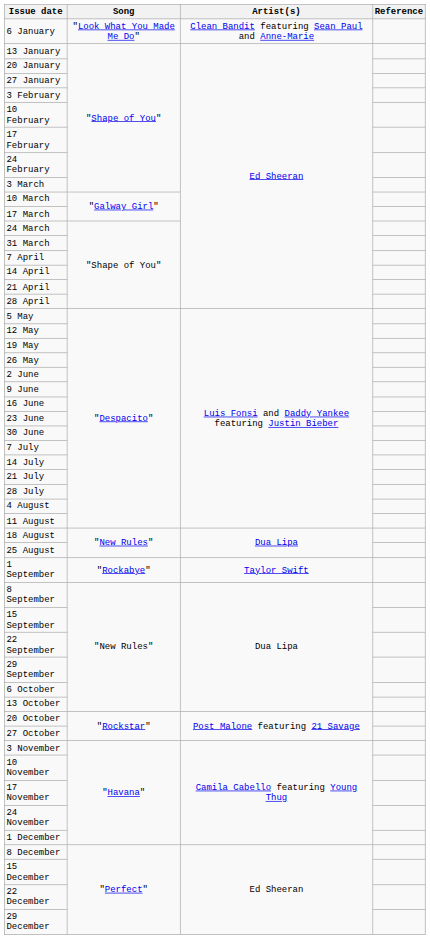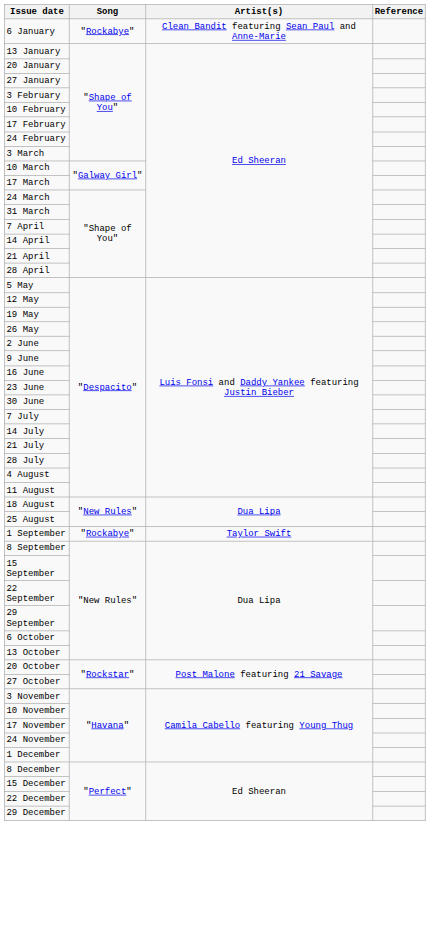6 January | Song: "Look What You Made Me Do" -> "Rockabye"
